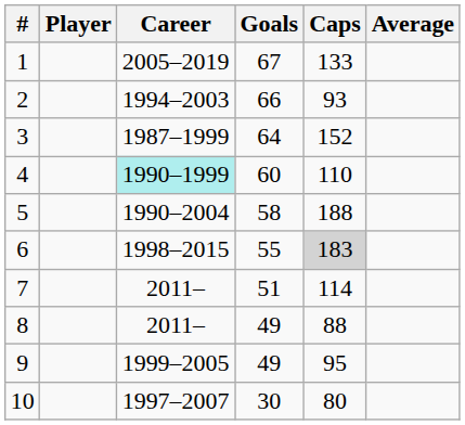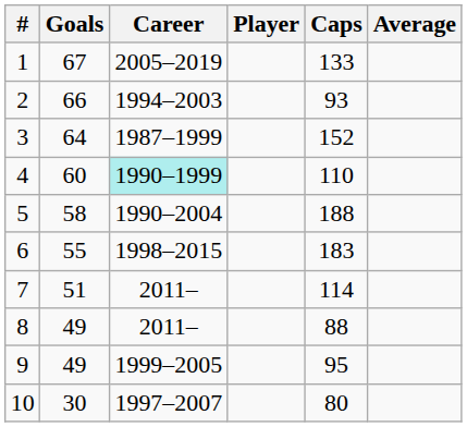columns swapped: Player <-> Goals
6 | Caps: lightgrey background -> no background
